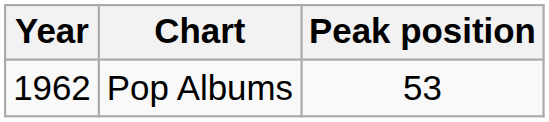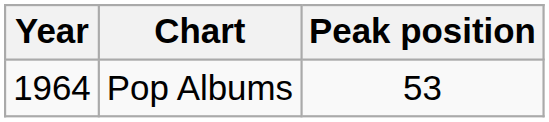Pop Albums | Year: 1962 -> 1964
